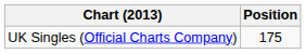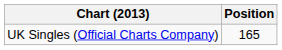UK Singles (Official Charts Company) | Position: 175 -> 165
